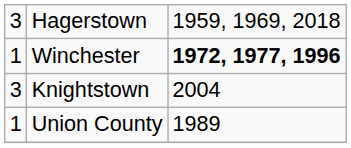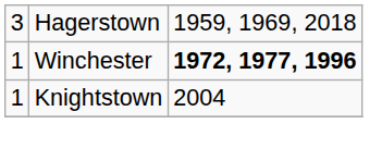Knightstown | column 1: 3 -> 1
- row: 1 | Union County | 1989
